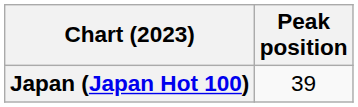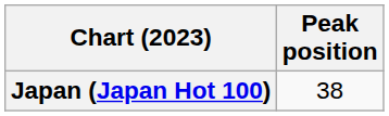Japan (Japan Hot 100) | Peak position: 39 -> 38
